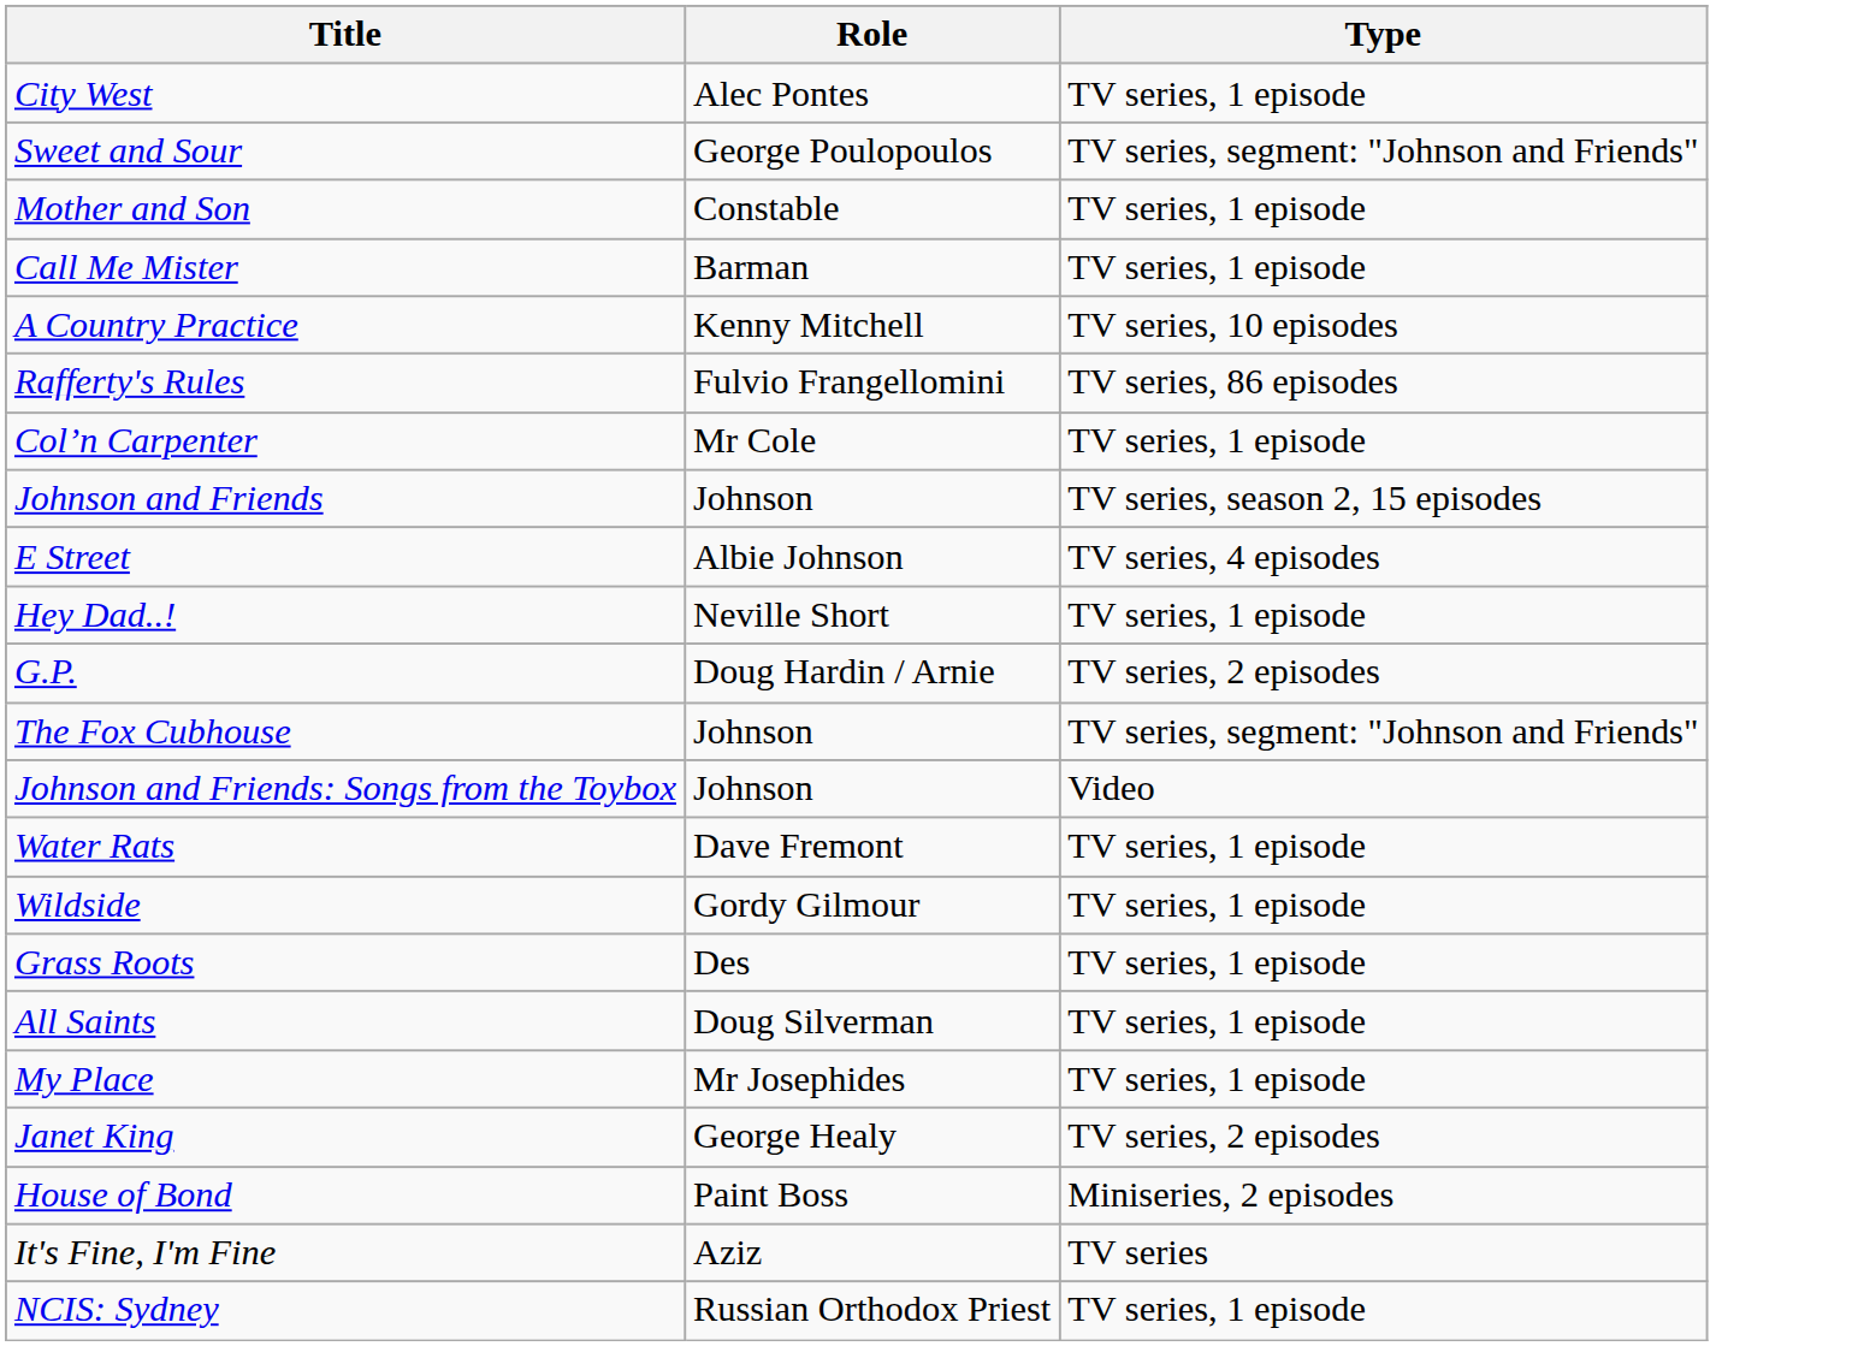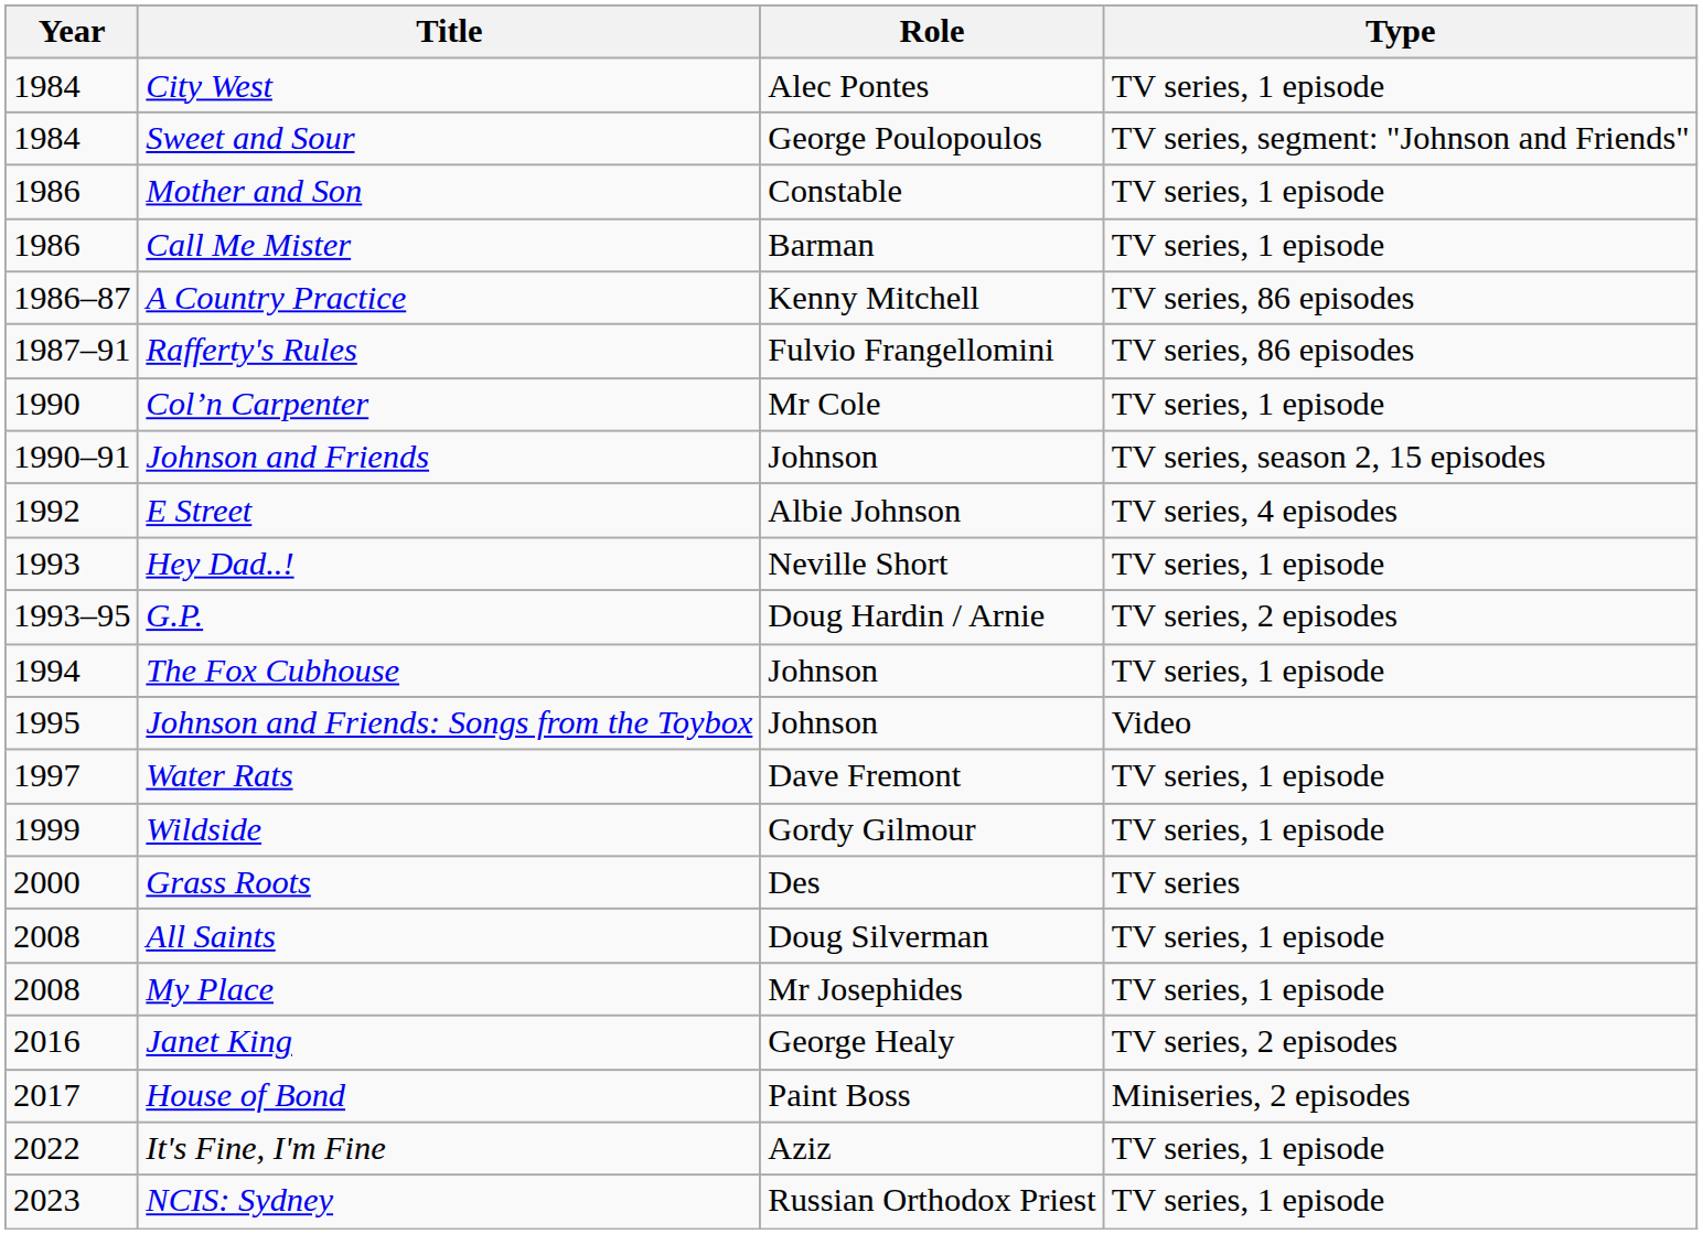+ column: Year | 1984 | 1984 | 1986 | 1986 | 1986–87 | 1987–91 | 1990 | 1990–91 | 1992 | 1993 | 1993–95 | 1994 | 1995 | 1997 | 1999 | 2000 | 2008 | 2008 | 2016 | 2017 | 2022 | 2023
A Country Practice | Type: TV series, 10 episodes -> TV series, 86 episodes
The Fox Cubhouse | Type: TV series, segment: "Johnson and Friends" -> TV series, 1 episode
Grass Roots | Type: TV series, 1 episode -> TV series
It's Fine, I'm Fine | Type: TV series -> TV series, 1 episode
